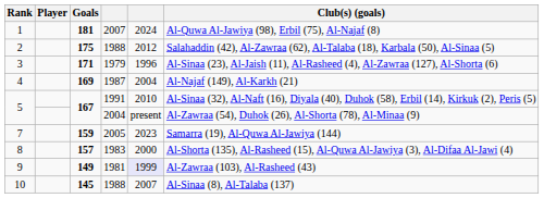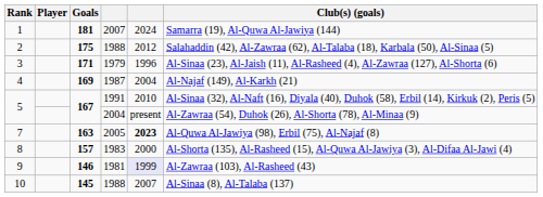1 | Club(s) (goals): Al-Quwa Al-Jawiya (98), Erbil (75), Al-Najaf (8) -> Samarra (19), Al-Quwa Al-Jawiya (144)
7 | Goals: 159 -> 163
7 | column 5: normal -> bold
7 | Club(s) (goals): Samarra (19), Al-Quwa Al-Jawiya (144) -> Al-Quwa Al-Jawiya (98), Erbil (75), Al-Najaf (8)
9 | Goals: 149 -> 146
